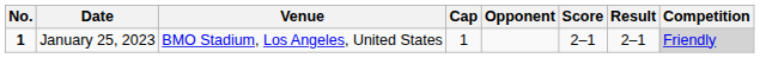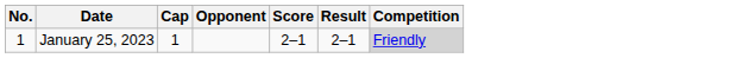- column: Venue | BMO Stadium, Los Angeles, United States
January 25, 2023 | No.: bold -> normal
